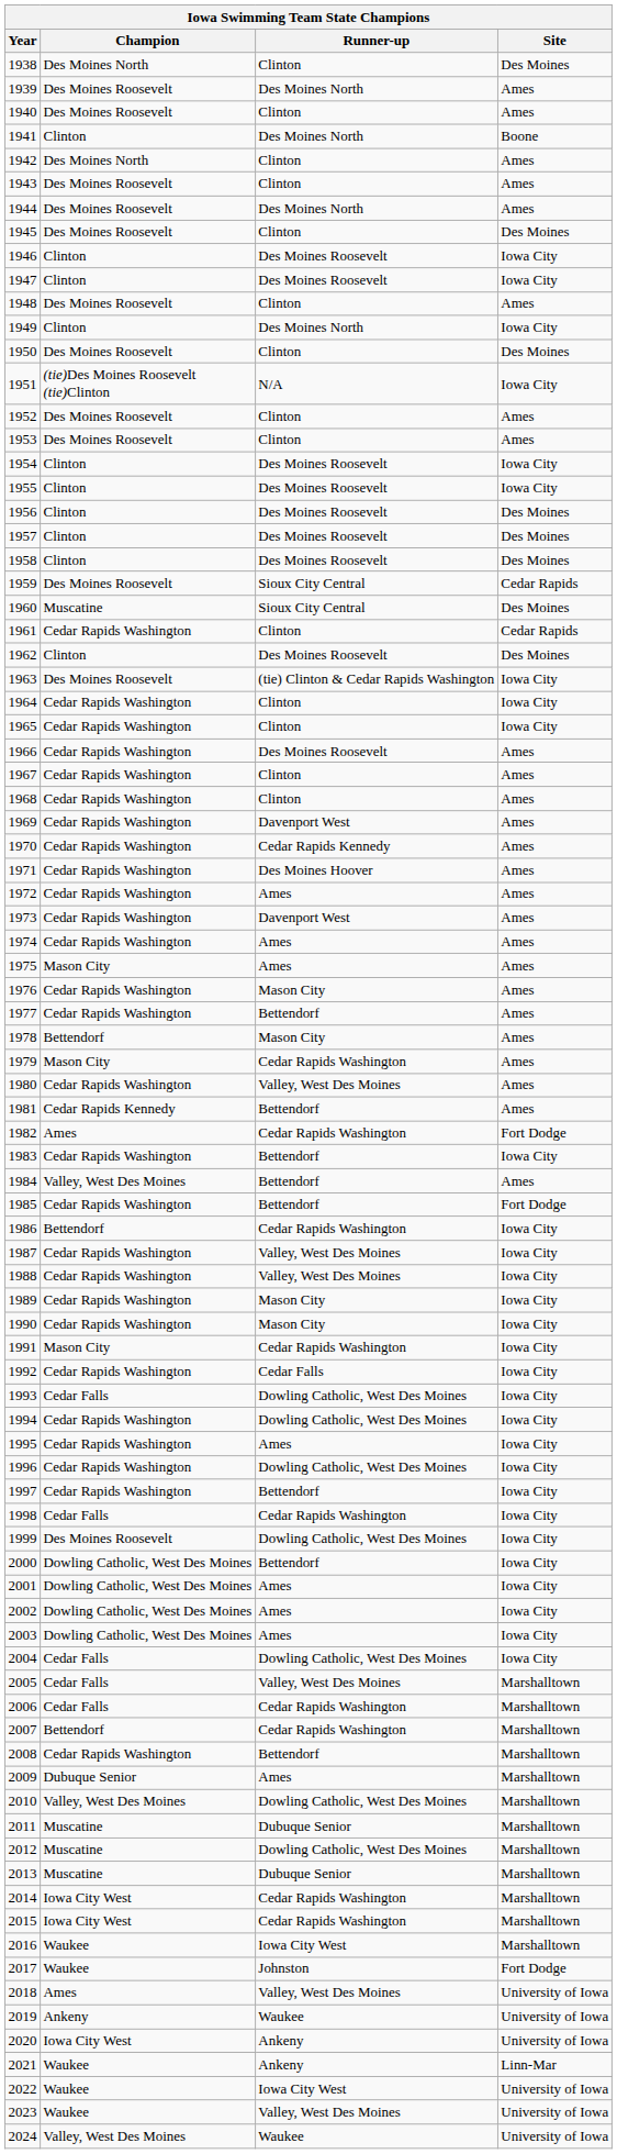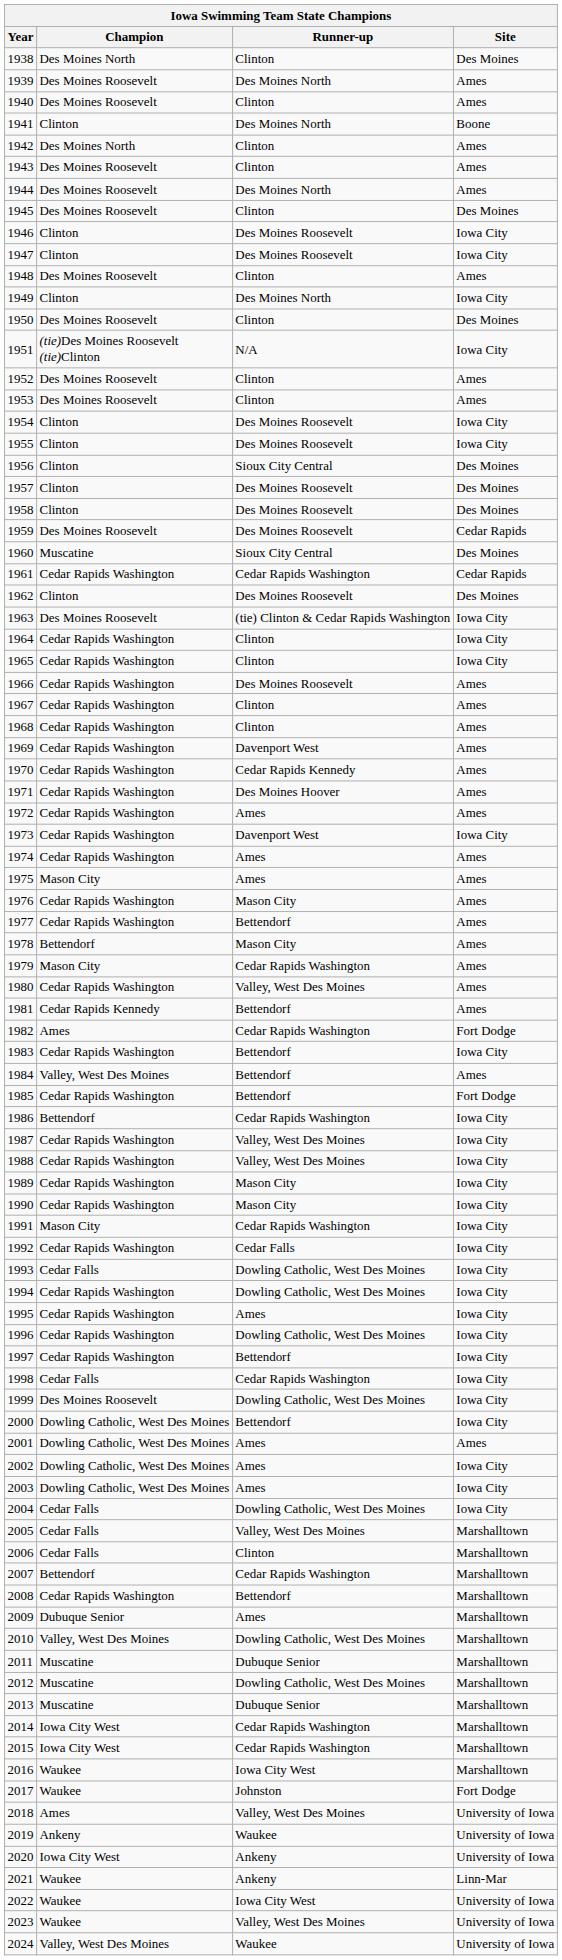1956 | Runner-up: Des Moines Roosevelt -> Sioux City Central
1959 | Runner-up: Sioux City Central -> Des Moines Roosevelt
1961 | Runner-up: Clinton -> Cedar Rapids Washington
1973 | Site: Ames -> Iowa City
2001 | Site: Iowa City -> Ames
2006 | Runner-up: Cedar Rapids Washington -> Clinton
